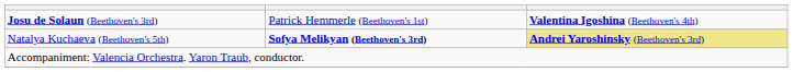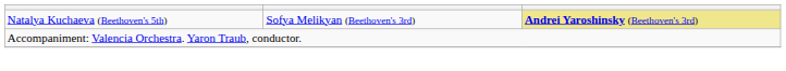- row: Josu de Solaun (Beethoven's 3rd) | Patrick Hemmerle (Beethoven's 1st) | Valentina Igoshina (Beethoven's 4th)
Natalya Kuchaeva (Beethoven's 5th) | column 2: bold -> normal
